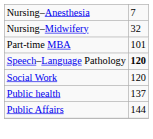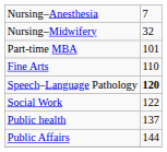+ row: Fine Arts | 110
Social Work | column 2: 120 -> 122
